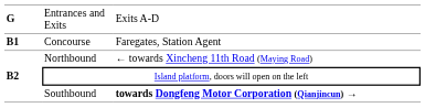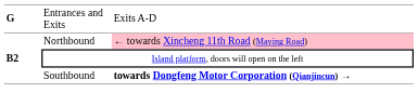- row: B1 | Concourse | Faregates, Station Agent
Northbound | column 3: no background -> pink background
